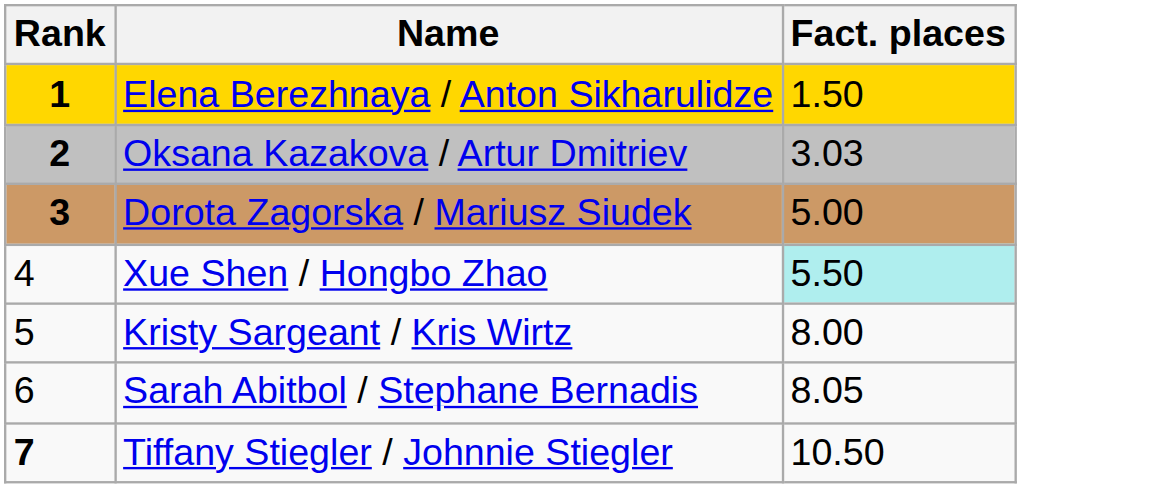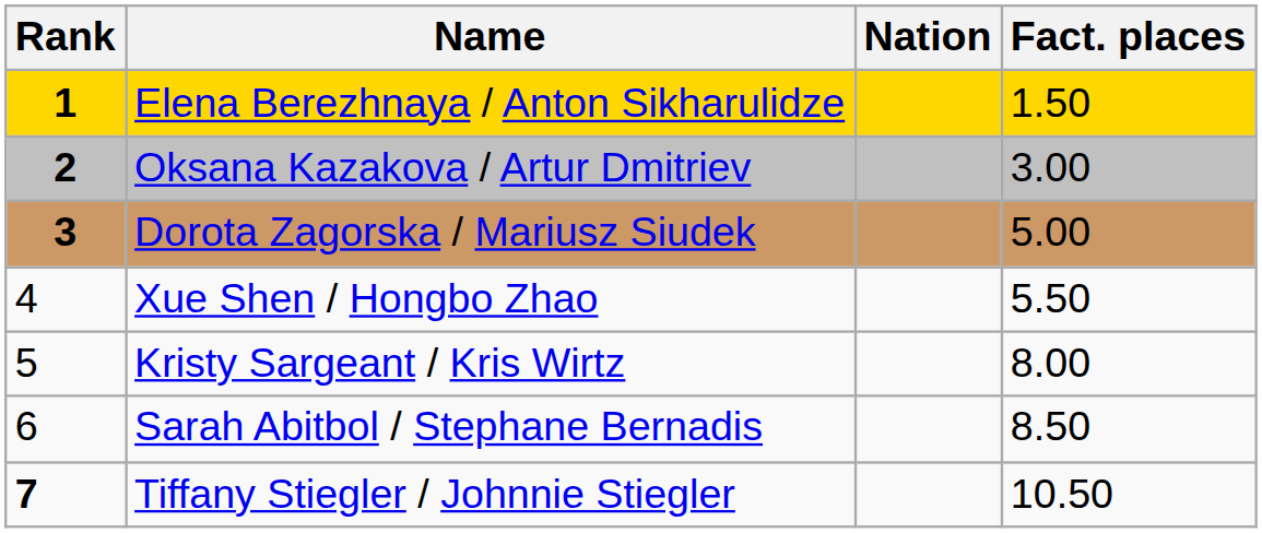+ column: Nation
Oksana Kazakova / Artur Dmitriev | Fact. places: 3.03 -> 3.00
Xue Shen / Hongbo Zhao | Fact. places: paleturquoise background -> no background
Sarah Abitbol / Stephane Bernadis | Fact. places: 8.05 -> 8.50
